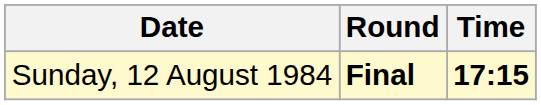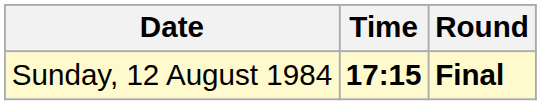columns swapped: Time <-> Round
